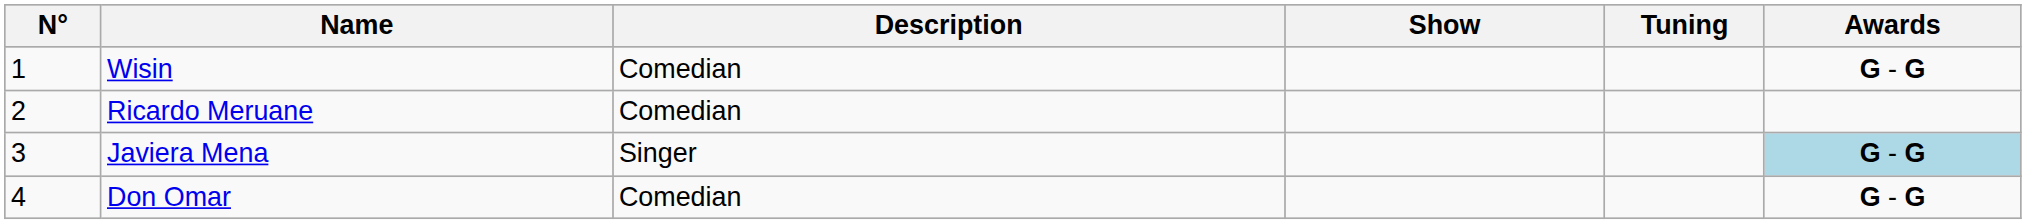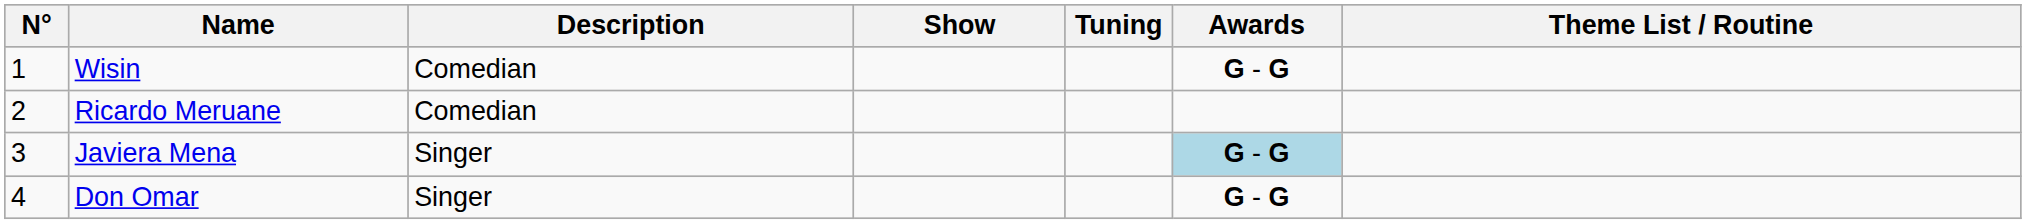+ column: Theme List / Routine
Don Omar | Description: Comedian -> Singer
